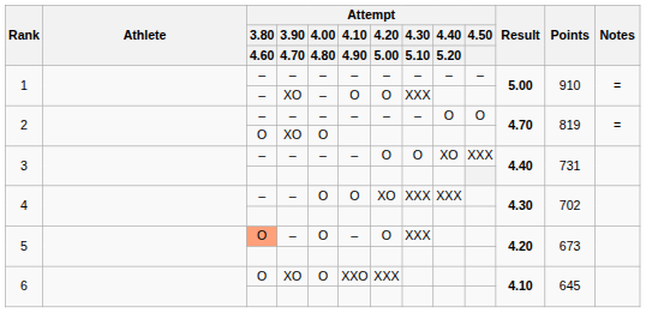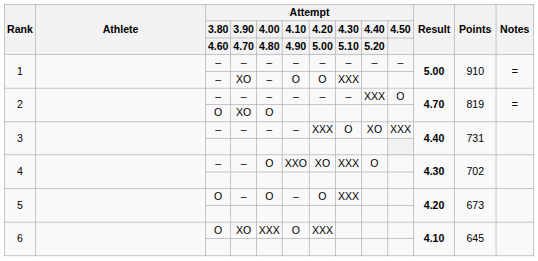2 / – | Attempt / 4.40 / 5.20: O -> XXX
3 / – | Attempt / 4.20 / 5.00: O -> XXX
4 / – | Attempt / 4.10 / 4.90: O -> XXO
4 / – | Attempt / 4.40 / 5.20: XXX -> O
5 / – | Attempt / 3.80 / 4.60: lightsalmon background -> no background
6 / XO | Attempt / 4.00 / 4.80: O -> XXX
6 / XO | Attempt / 4.10 / 4.90: XXO -> O
